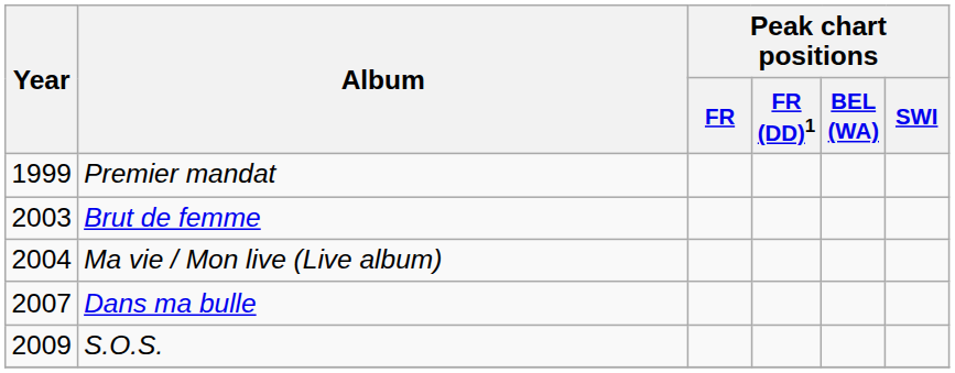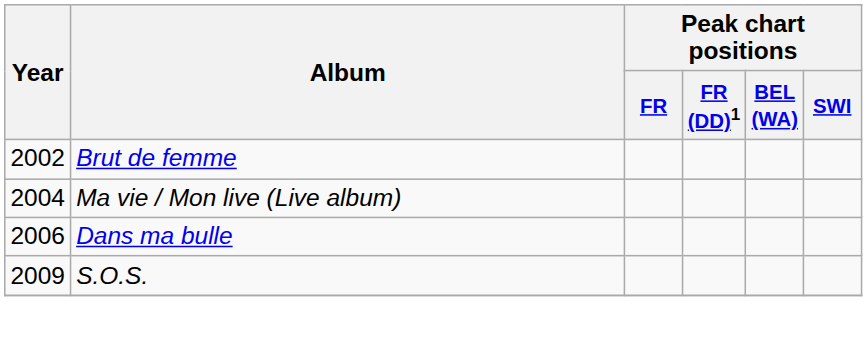- row: 1999 | Premier mandat
Brut de femme | Year: 2003 -> 2002
Dans ma bulle | Year: 2007 -> 2006
